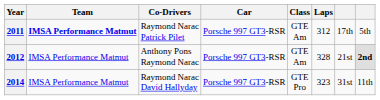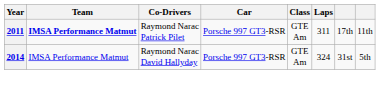2011 | Laps: 312 -> 311
2011 | column 8: 5th -> 11th
- row: 2012 | IMSA Performance Matmut | Anthony Pons Raymond Narac | Porsche 997 GT3-RSR | GTE Am | 328 | 21st | 2nd
2014 | Class: GTE Pro -> GTE Am
2014 | Laps: 323 -> 324
2014 | column 8: 11th -> 5th
